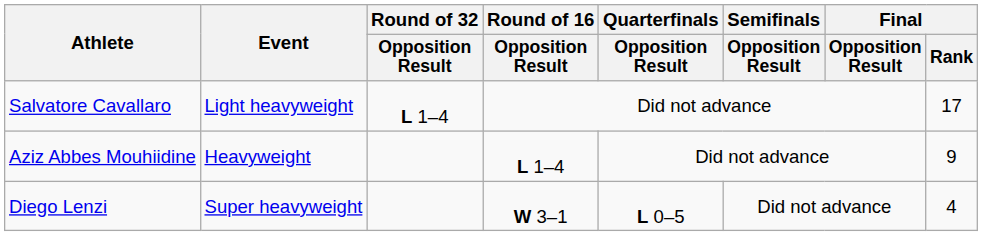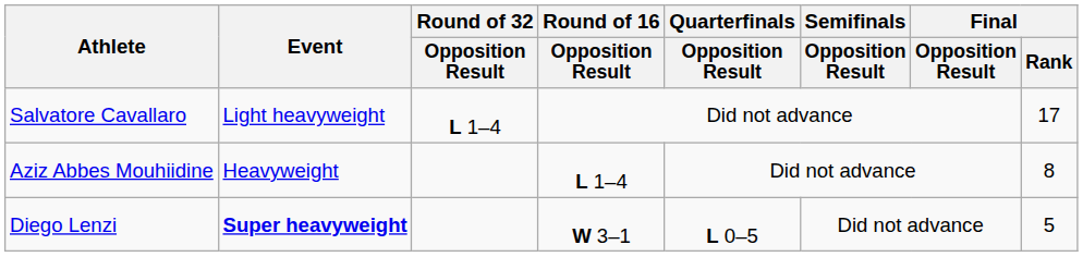Aziz Abbes Mouhiidine | Final / Rank: 9 -> 8
Diego Lenzi | Event: normal -> bold
Diego Lenzi | Final / Rank: 4 -> 5
